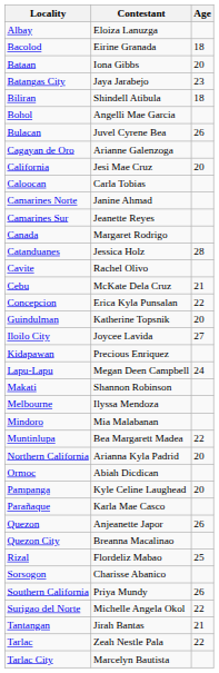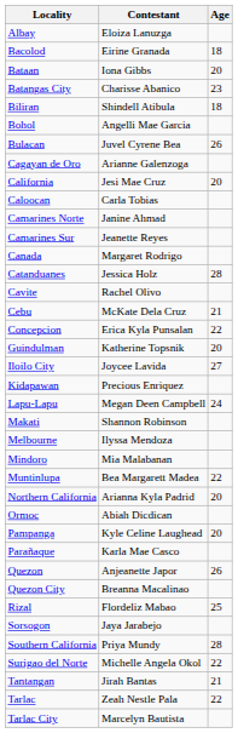Batangas City | Contestant: Jaya Jarabejo -> Charisse Abanico
Sorsogon | Contestant: Charisse Abanico -> Jaya Jarabejo
Southern California | Age: 26 -> 28
